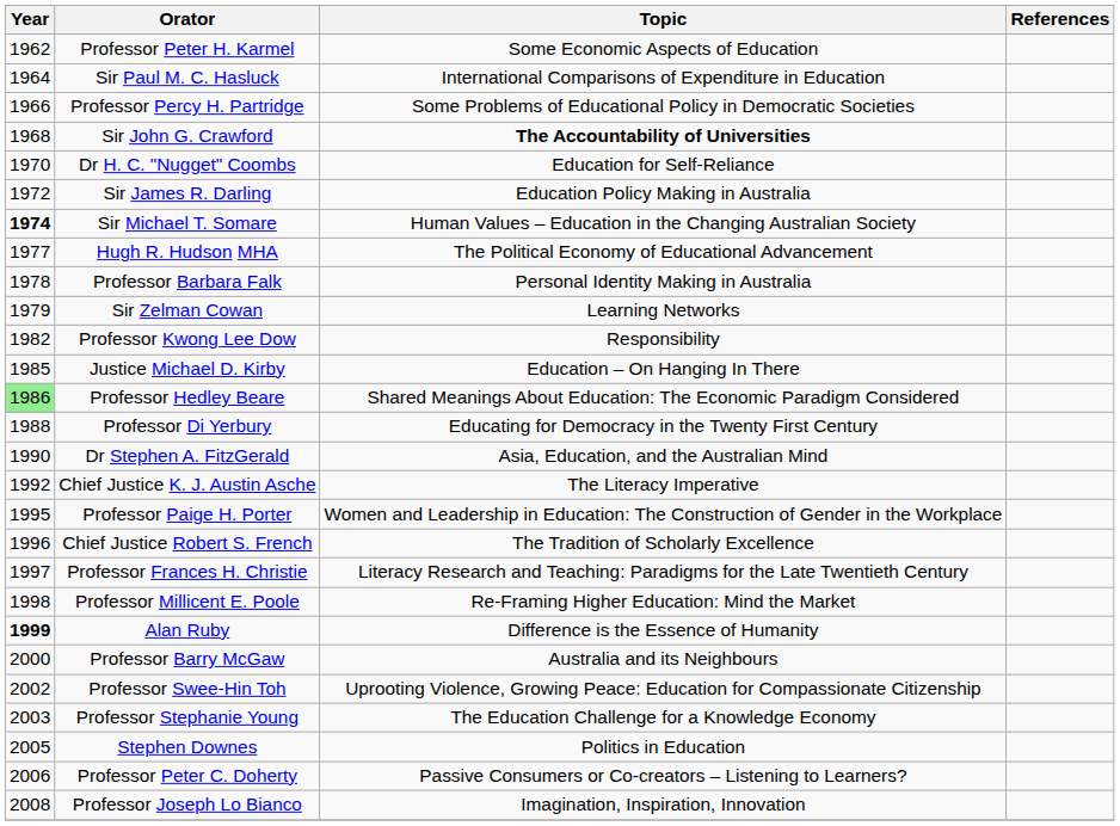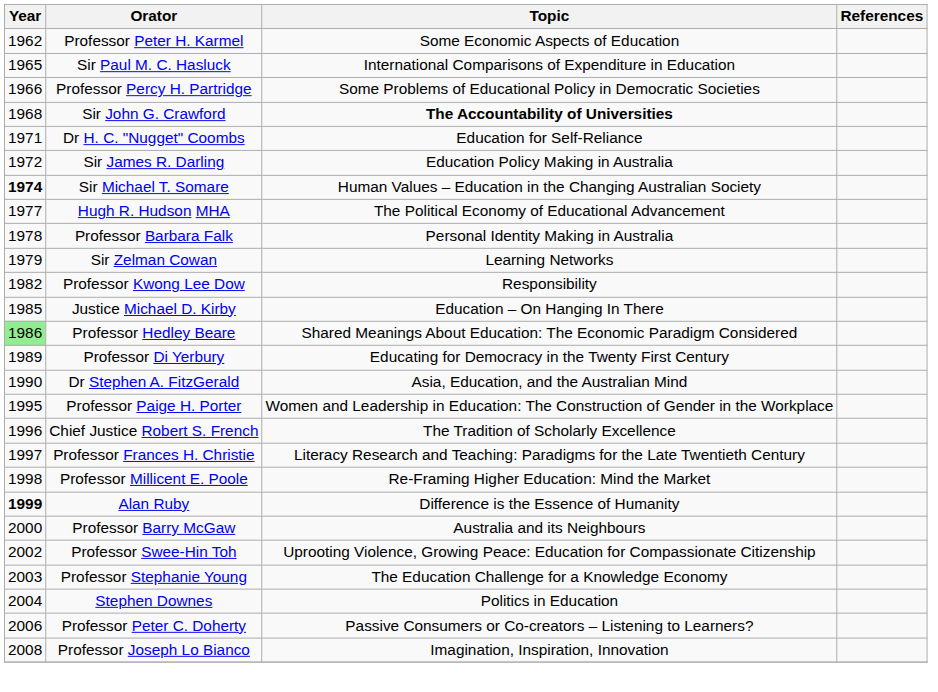Sir Paul M. C. Hasluck | Year: 1964 -> 1965
Dr H. C. "Nugget" Coombs | Year: 1970 -> 1971
Professor Di Yerbury | Year: 1988 -> 1989
- row: 1992 | Chief Justice K. J. Austin Asche | The Literacy Imperative
Stephen Downes | Year: 2005 -> 2004
